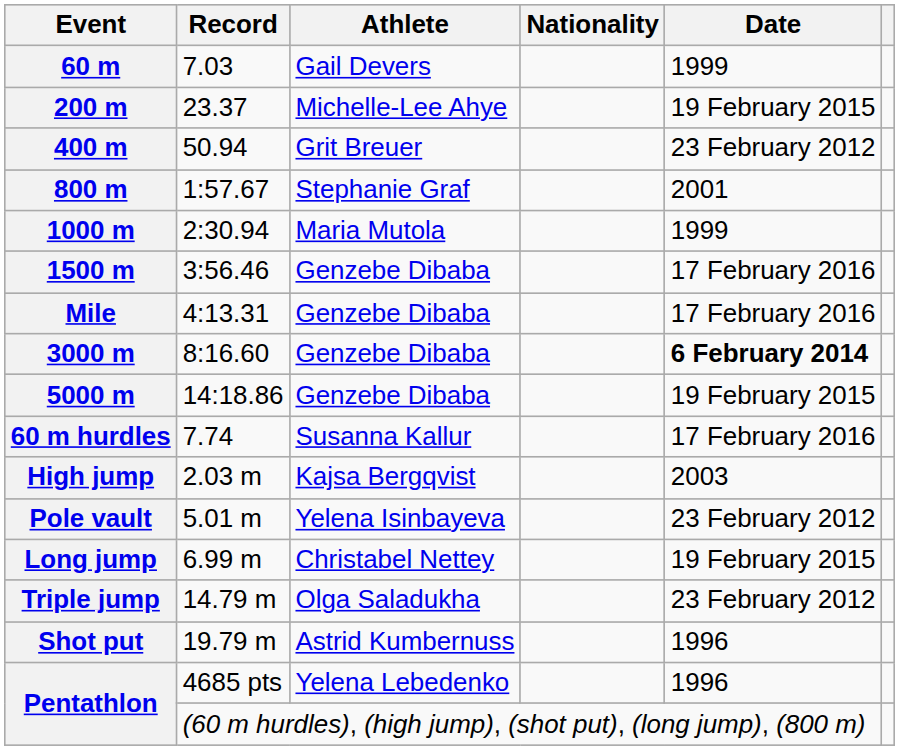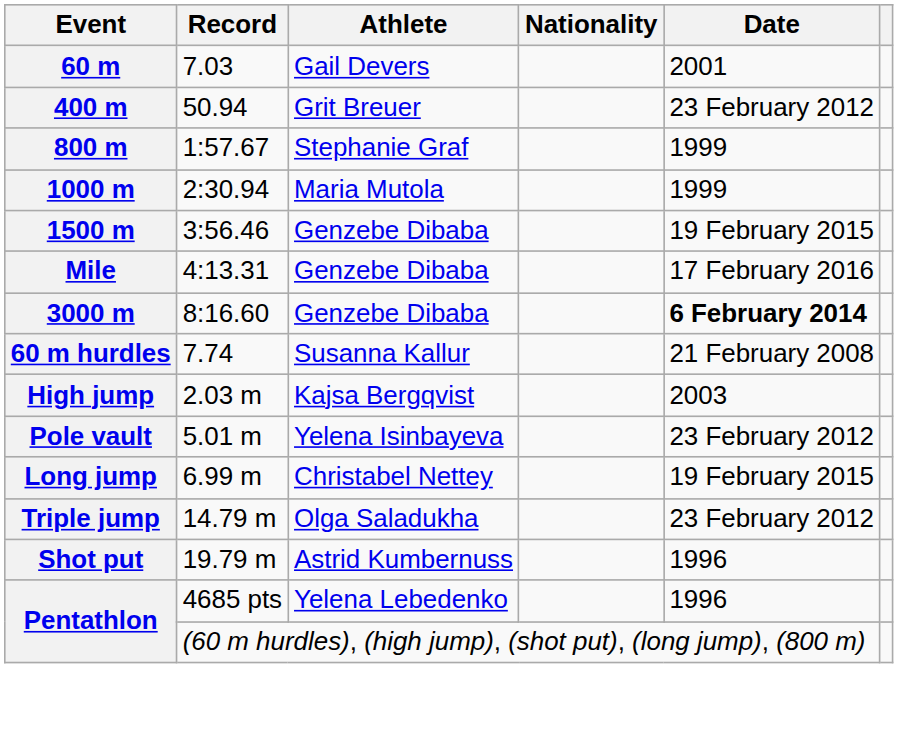60 m | Date: 1999 -> 2001
- row: 200 m | 23.37 | Michelle-Lee Ahye | 19 February 2015
800 m | Date: 2001 -> 1999
1500 m | Date: 17 February 2016 -> 19 February 2015
- row: 5000 m | 14:18.86 | Genzebe Dibaba | 19 February 2015
60 m hurdles | Date: 17 February 2016 -> 21 February 2008
